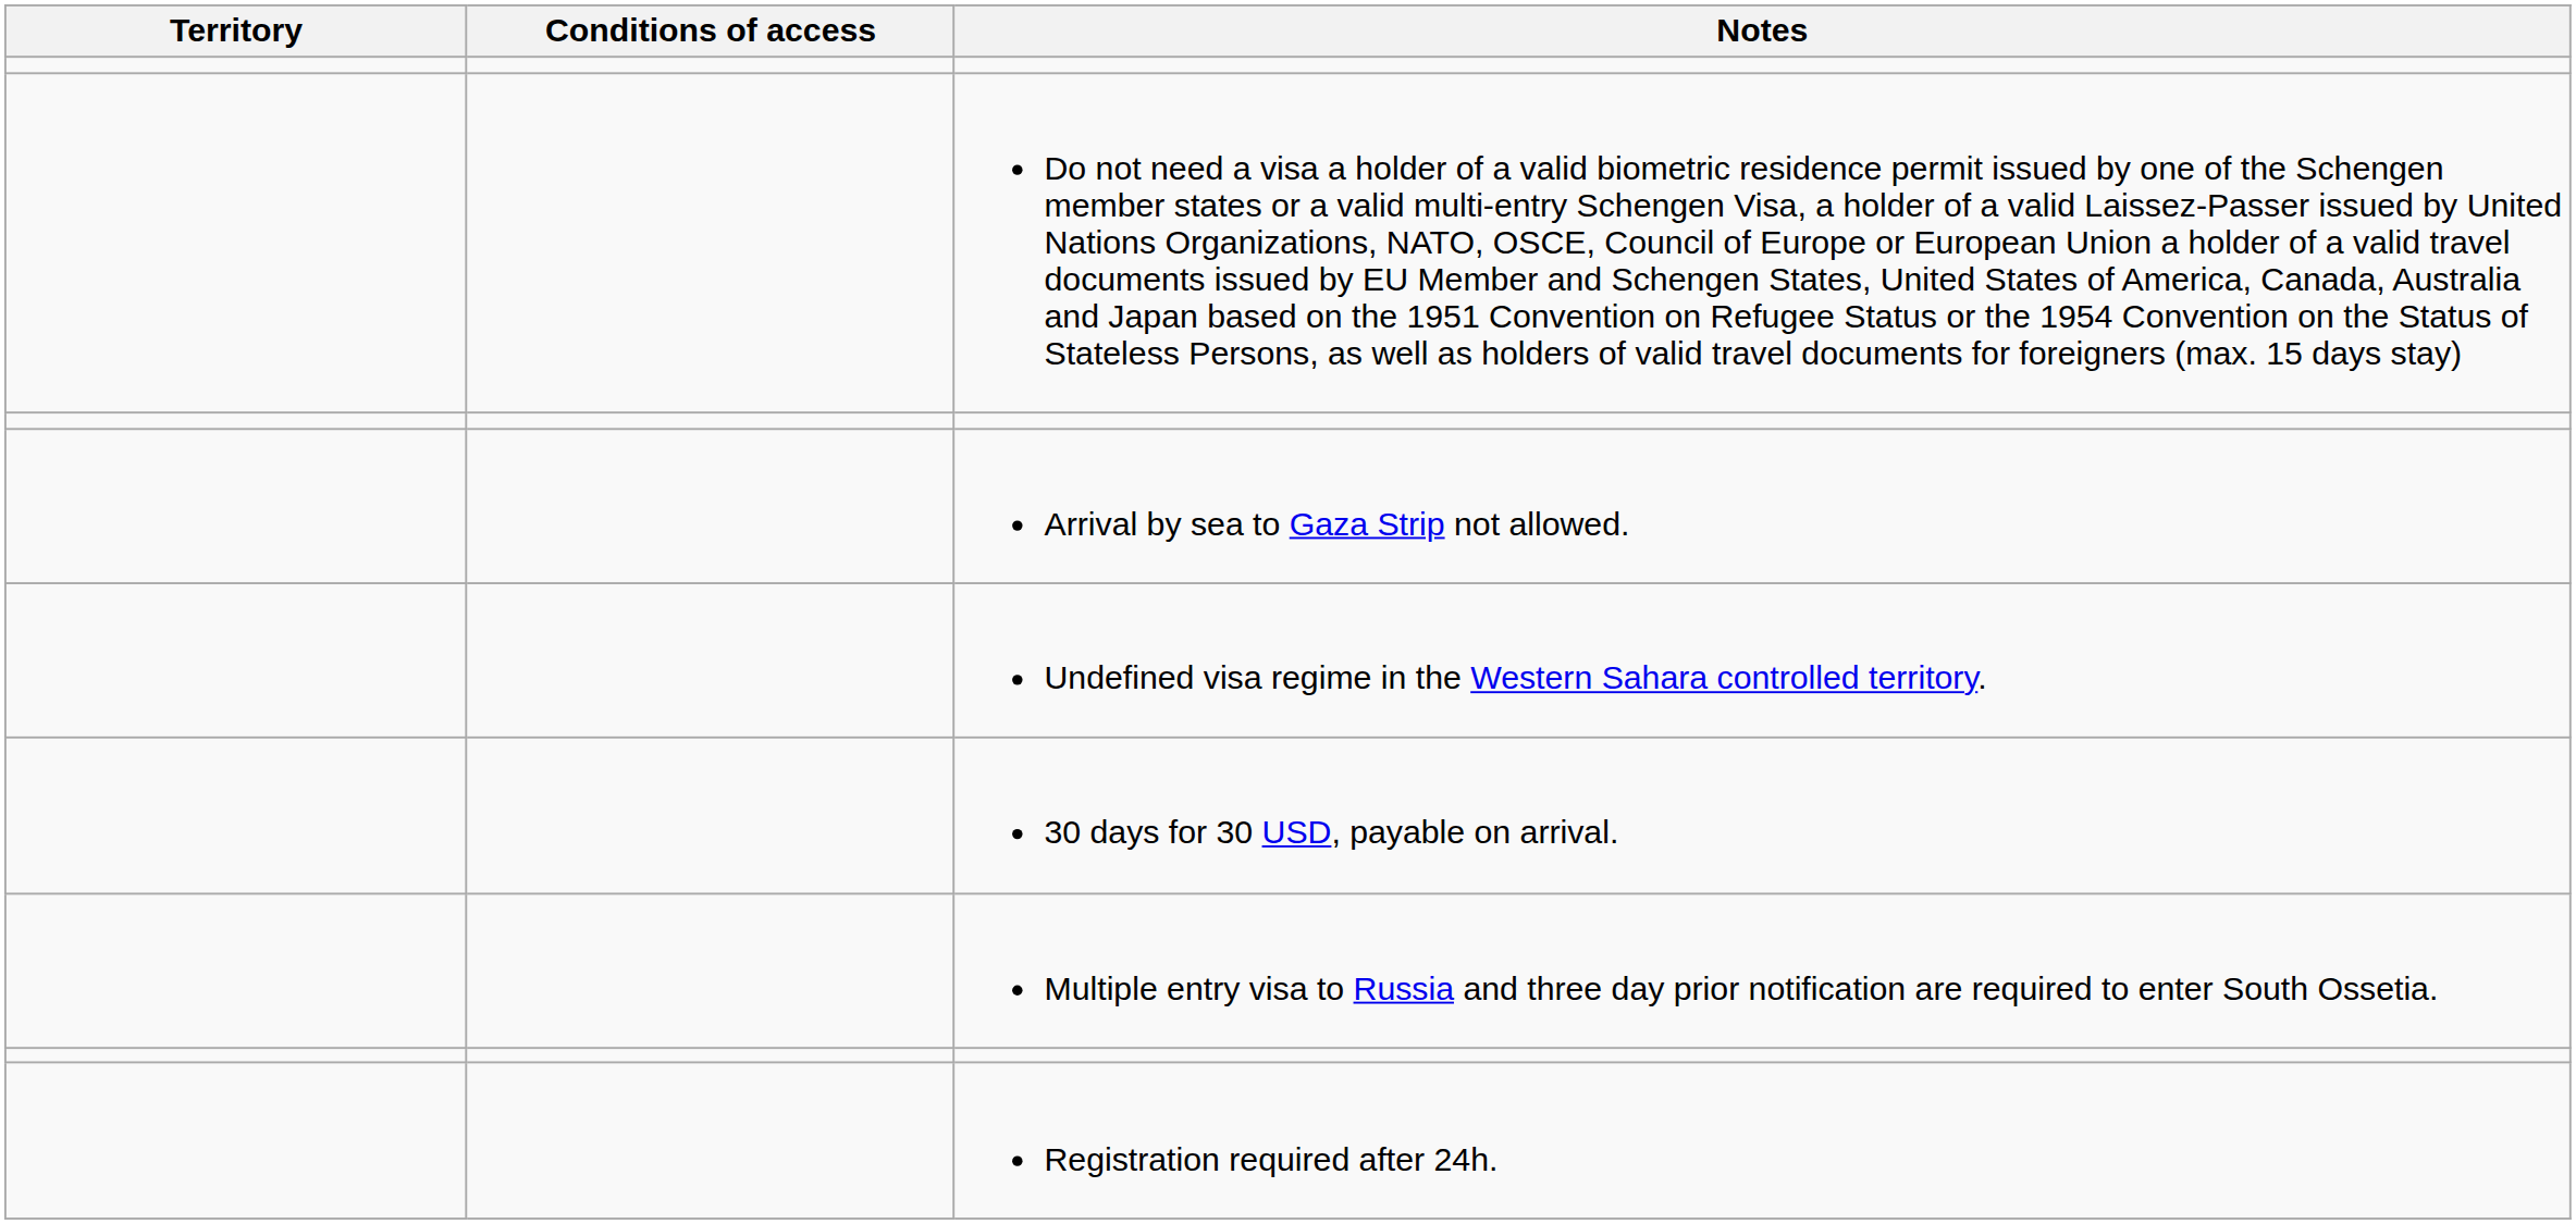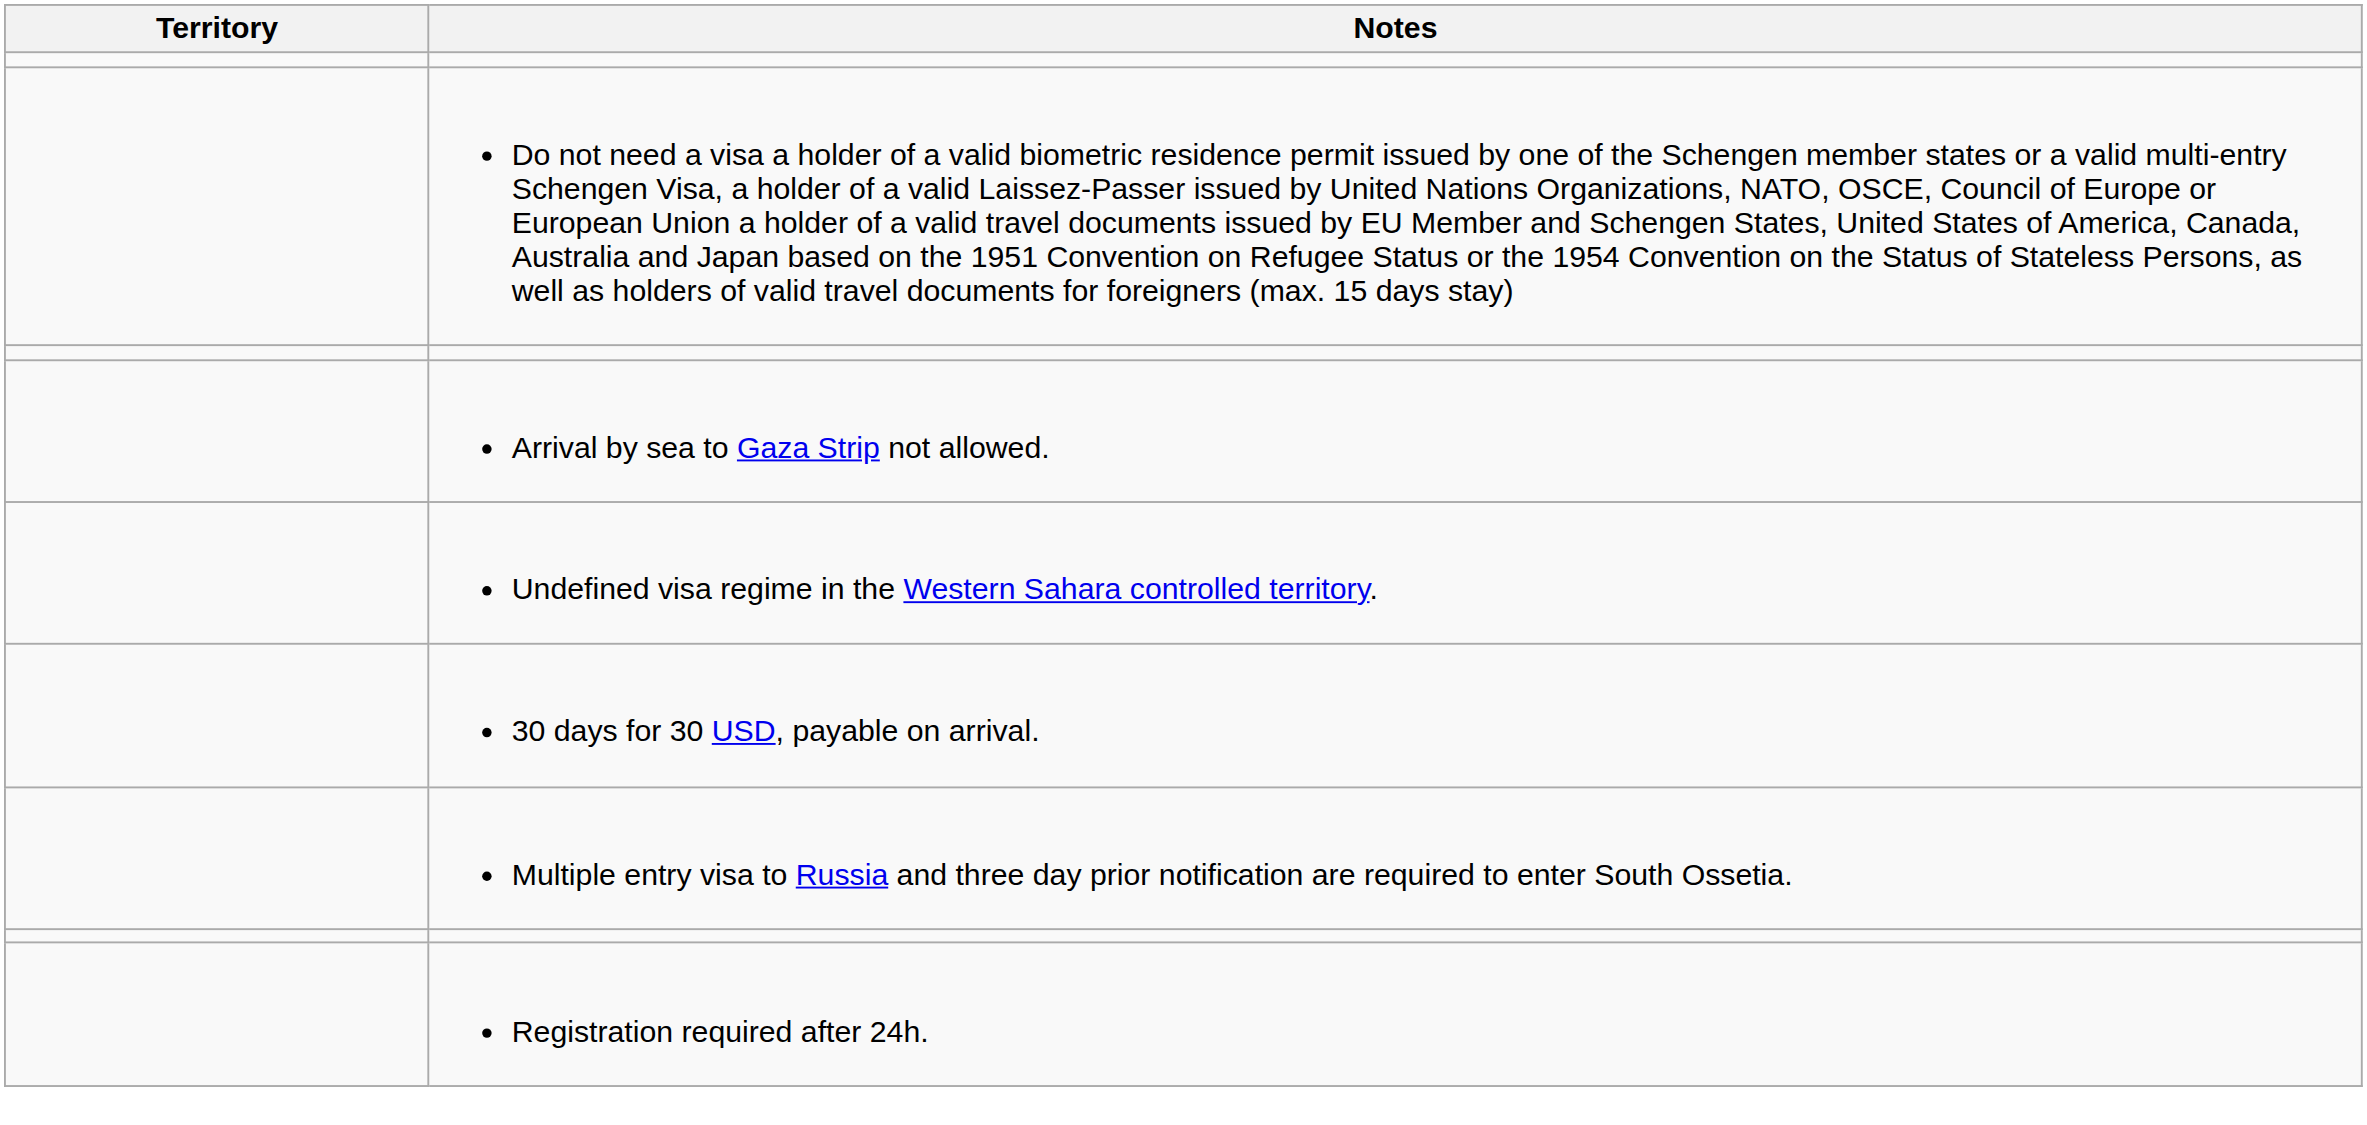- column: Conditions of access
